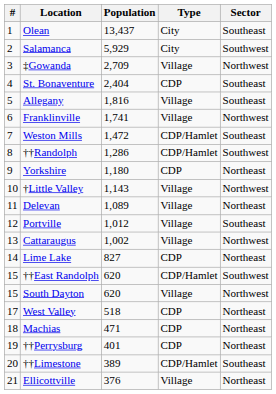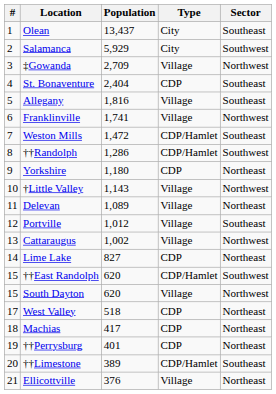Machias | Population: 471 -> 417
